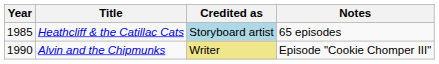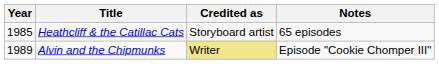Heathcliff & the Catillac Cats | Credited as: lightblue background -> no background
Alvin and the Chipmunks | Year: 1990 -> 1989
